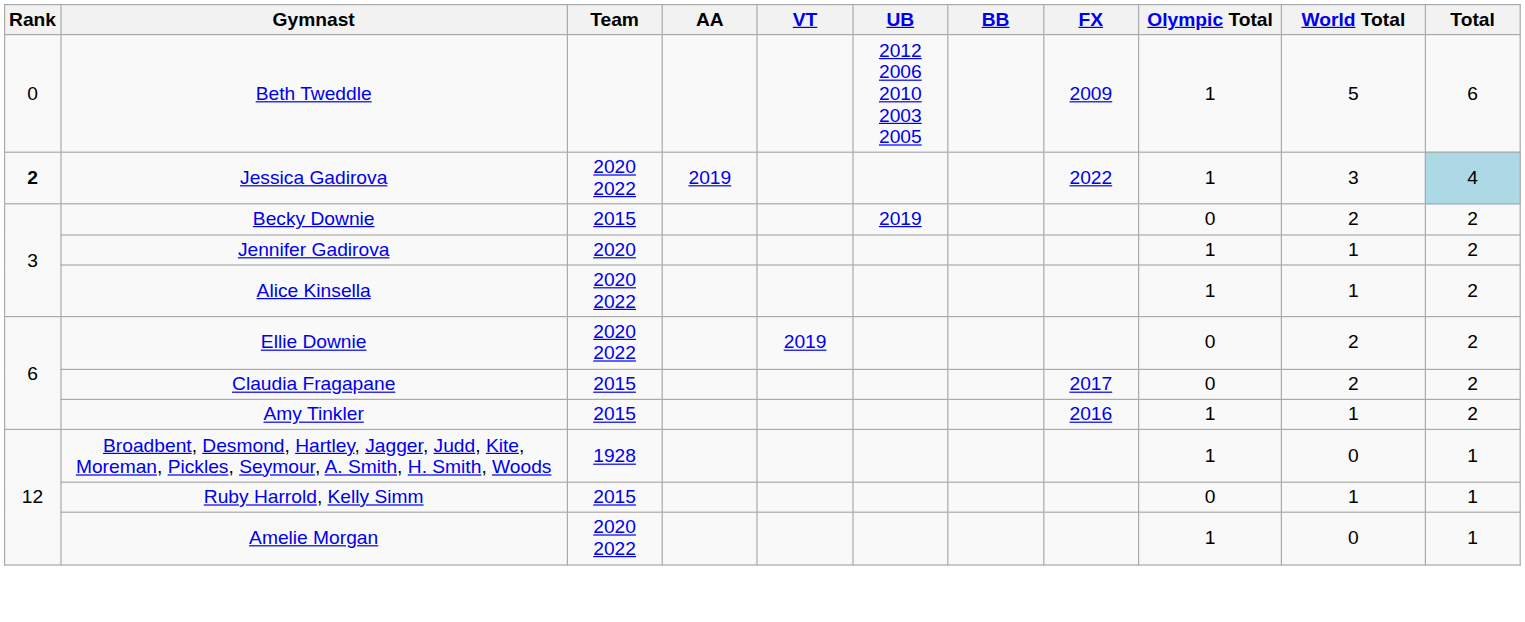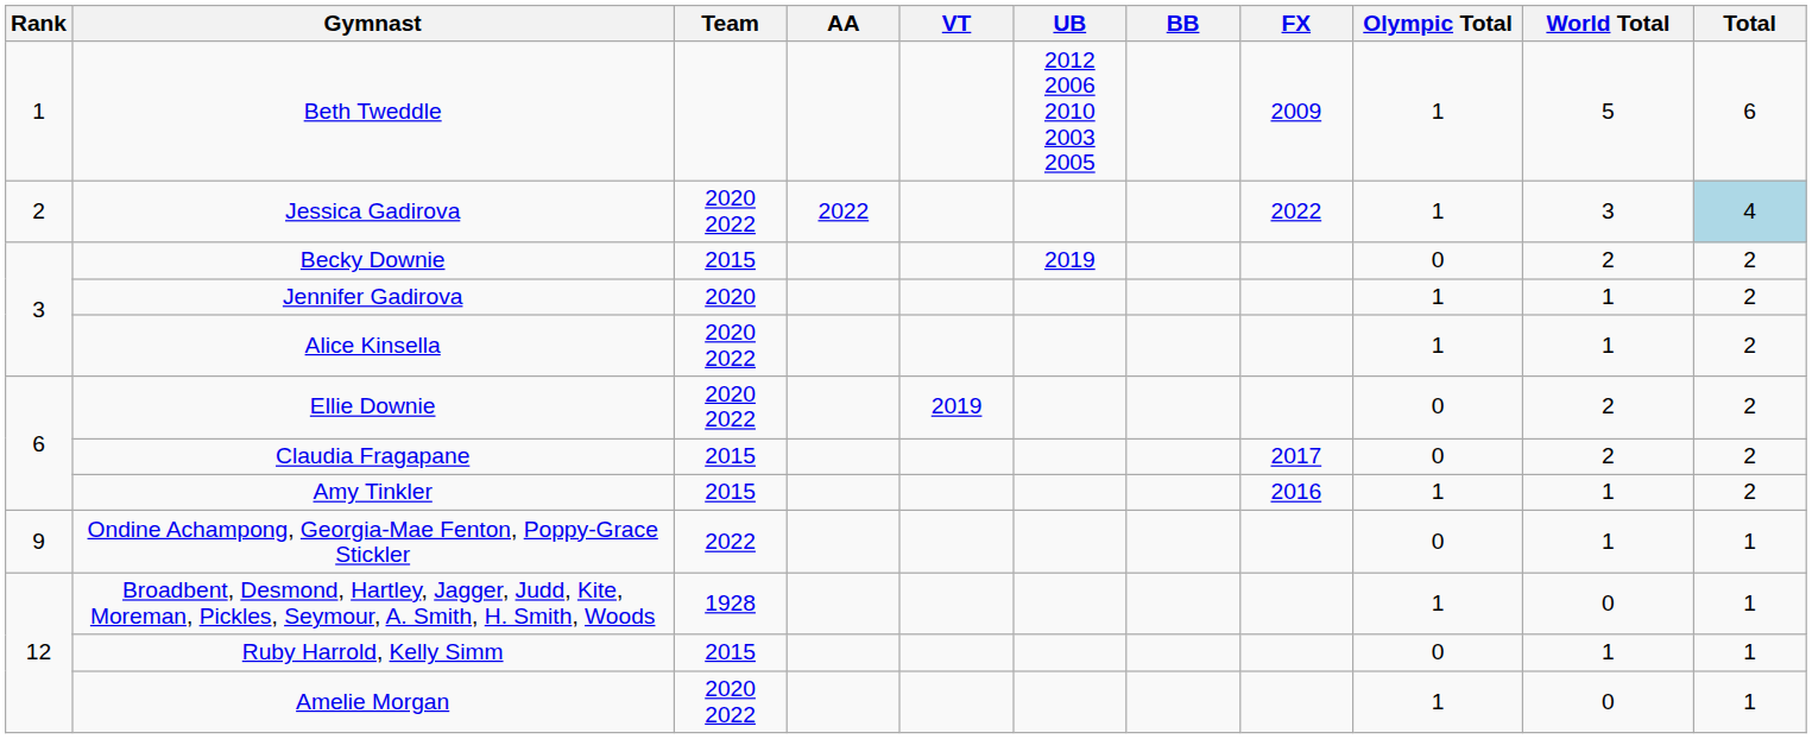Beth Tweddle | Rank: 0 -> 1
Jessica Gadirova | Rank: bold -> normal
Jessica Gadirova | AA: 2019 -> 2022
+ row: 9 | Ondine Achampong, Georgia-Mae Fenton, Poppy-Grace Stickler | 2022 | 0 | 1 | 1
